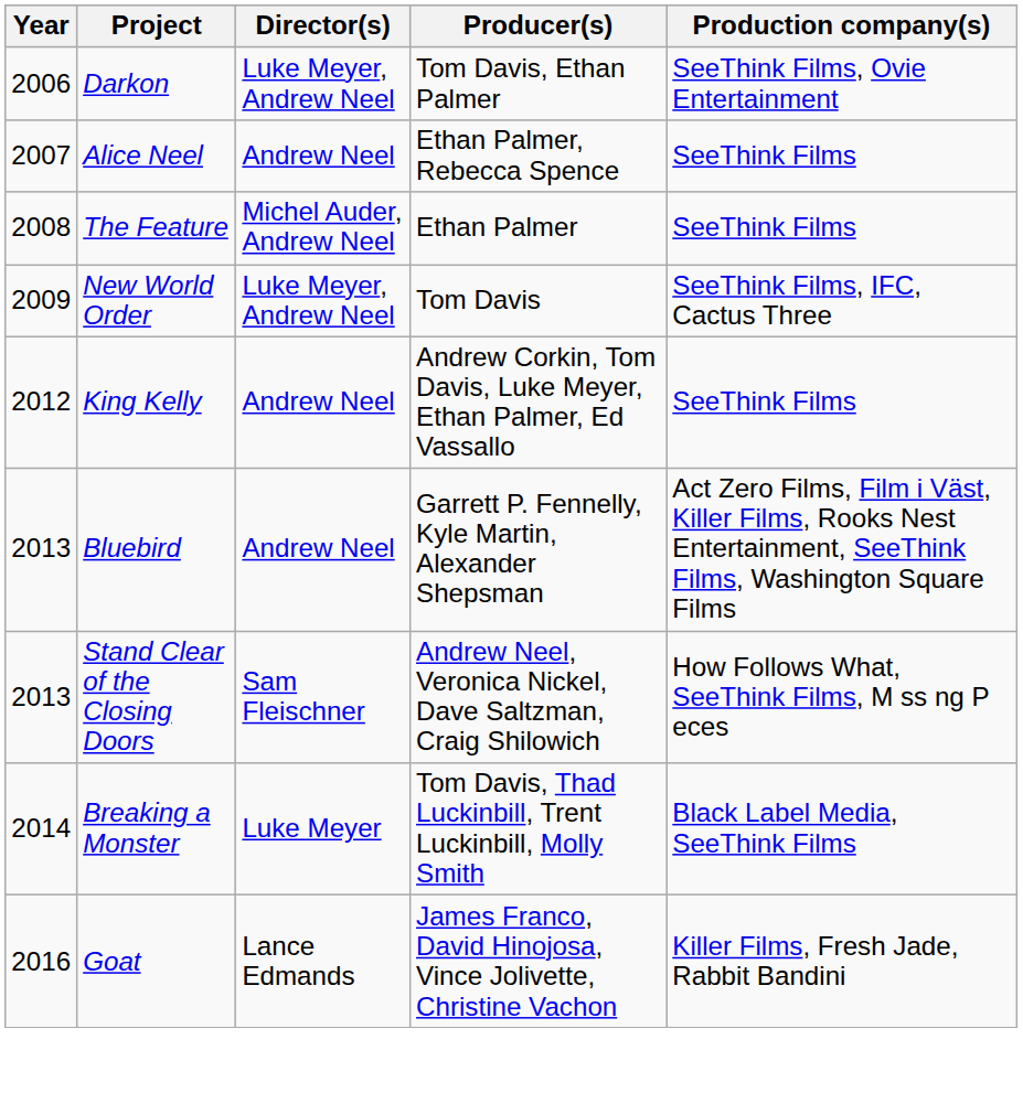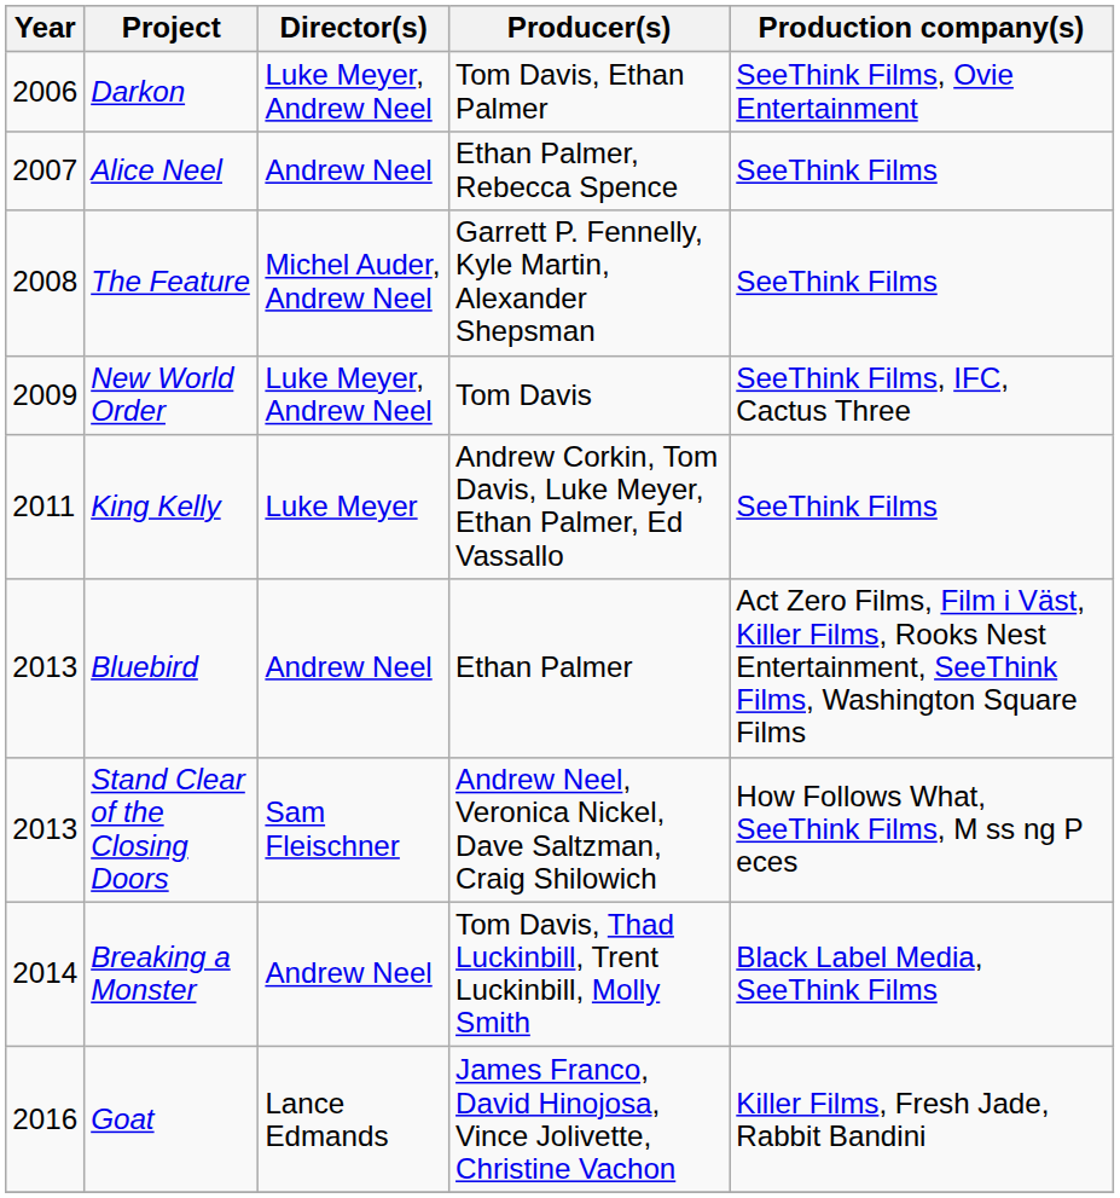The Feature | Producer(s): Ethan Palmer -> Garrett P. Fennelly, Kyle Martin, Alexander Shepsman
King Kelly | Year: 2012 -> 2011
King Kelly | Director(s): Andrew Neel -> Luke Meyer
Bluebird | Producer(s): Garrett P. Fennelly, Kyle Martin, Alexander Shepsman -> Ethan Palmer
Breaking a Monster | Director(s): Luke Meyer -> Andrew Neel
